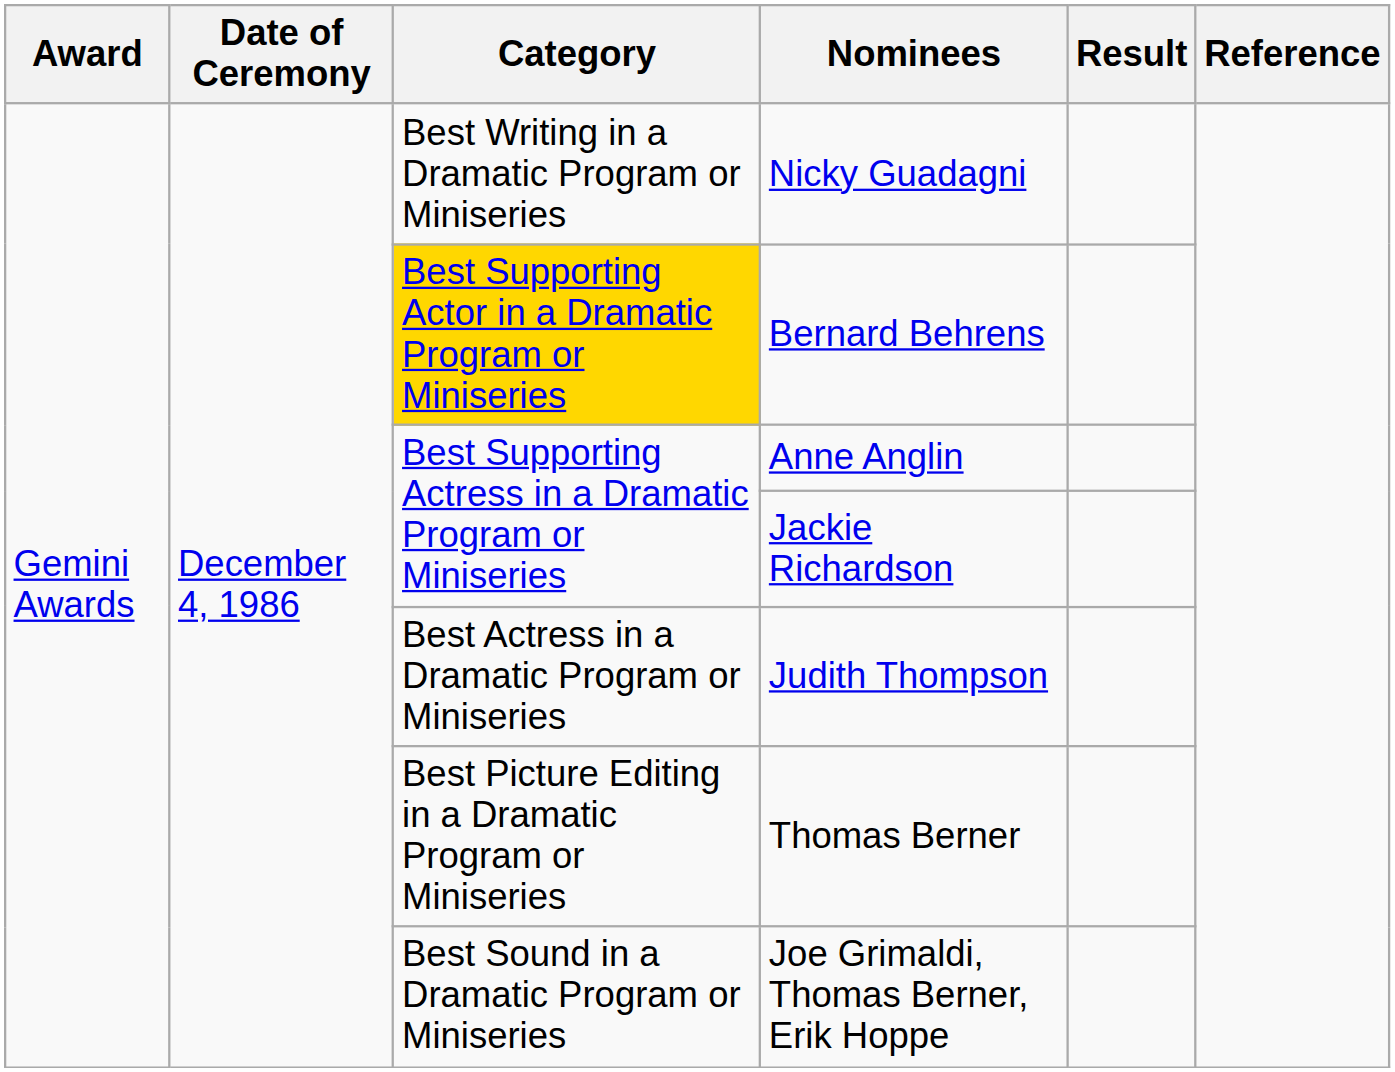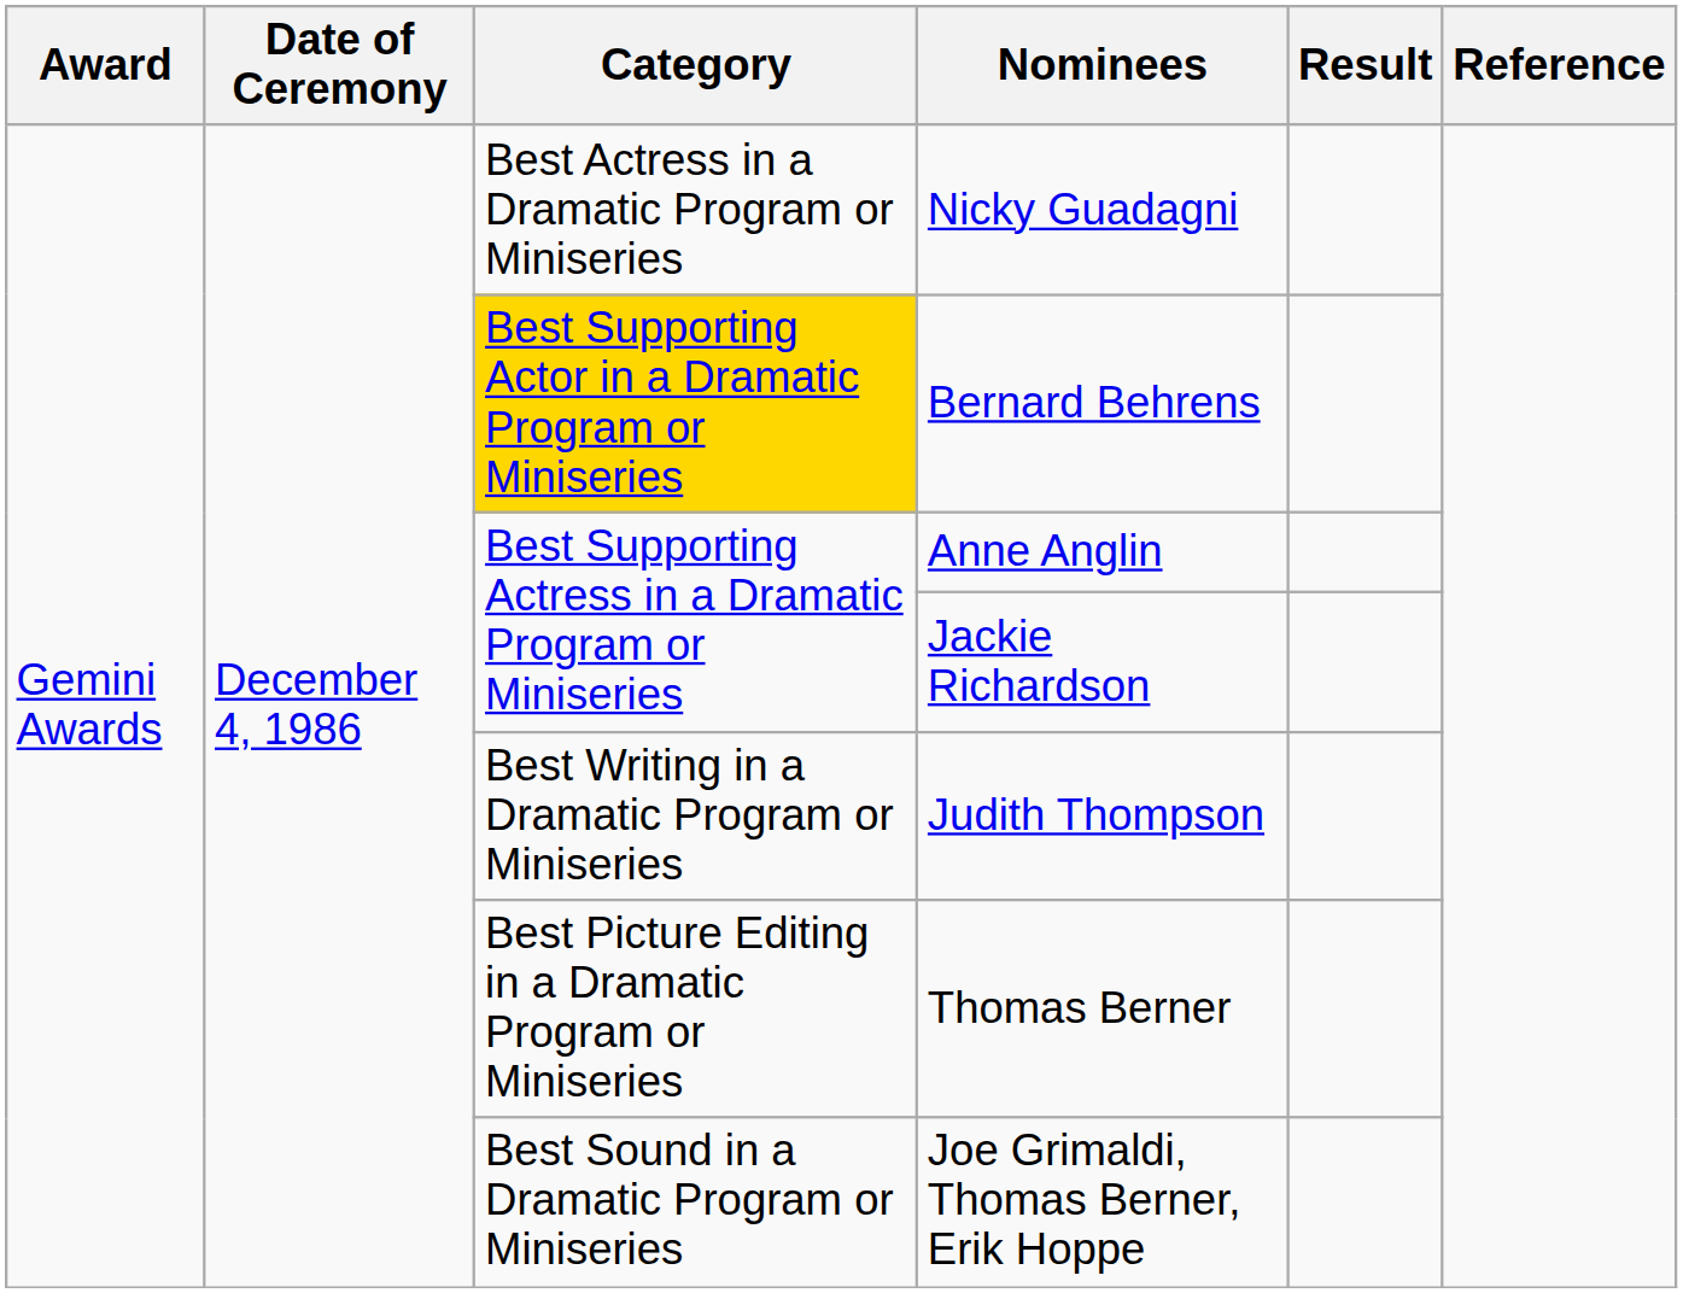Nicky Guadagni | Category: Best Writing in a Dramatic Program or Miniseries -> Best Actress in a Dramatic Program or Miniseries
Judith Thompson | Category: Best Actress in a Dramatic Program or Miniseries -> Best Writing in a Dramatic Program or Miniseries
